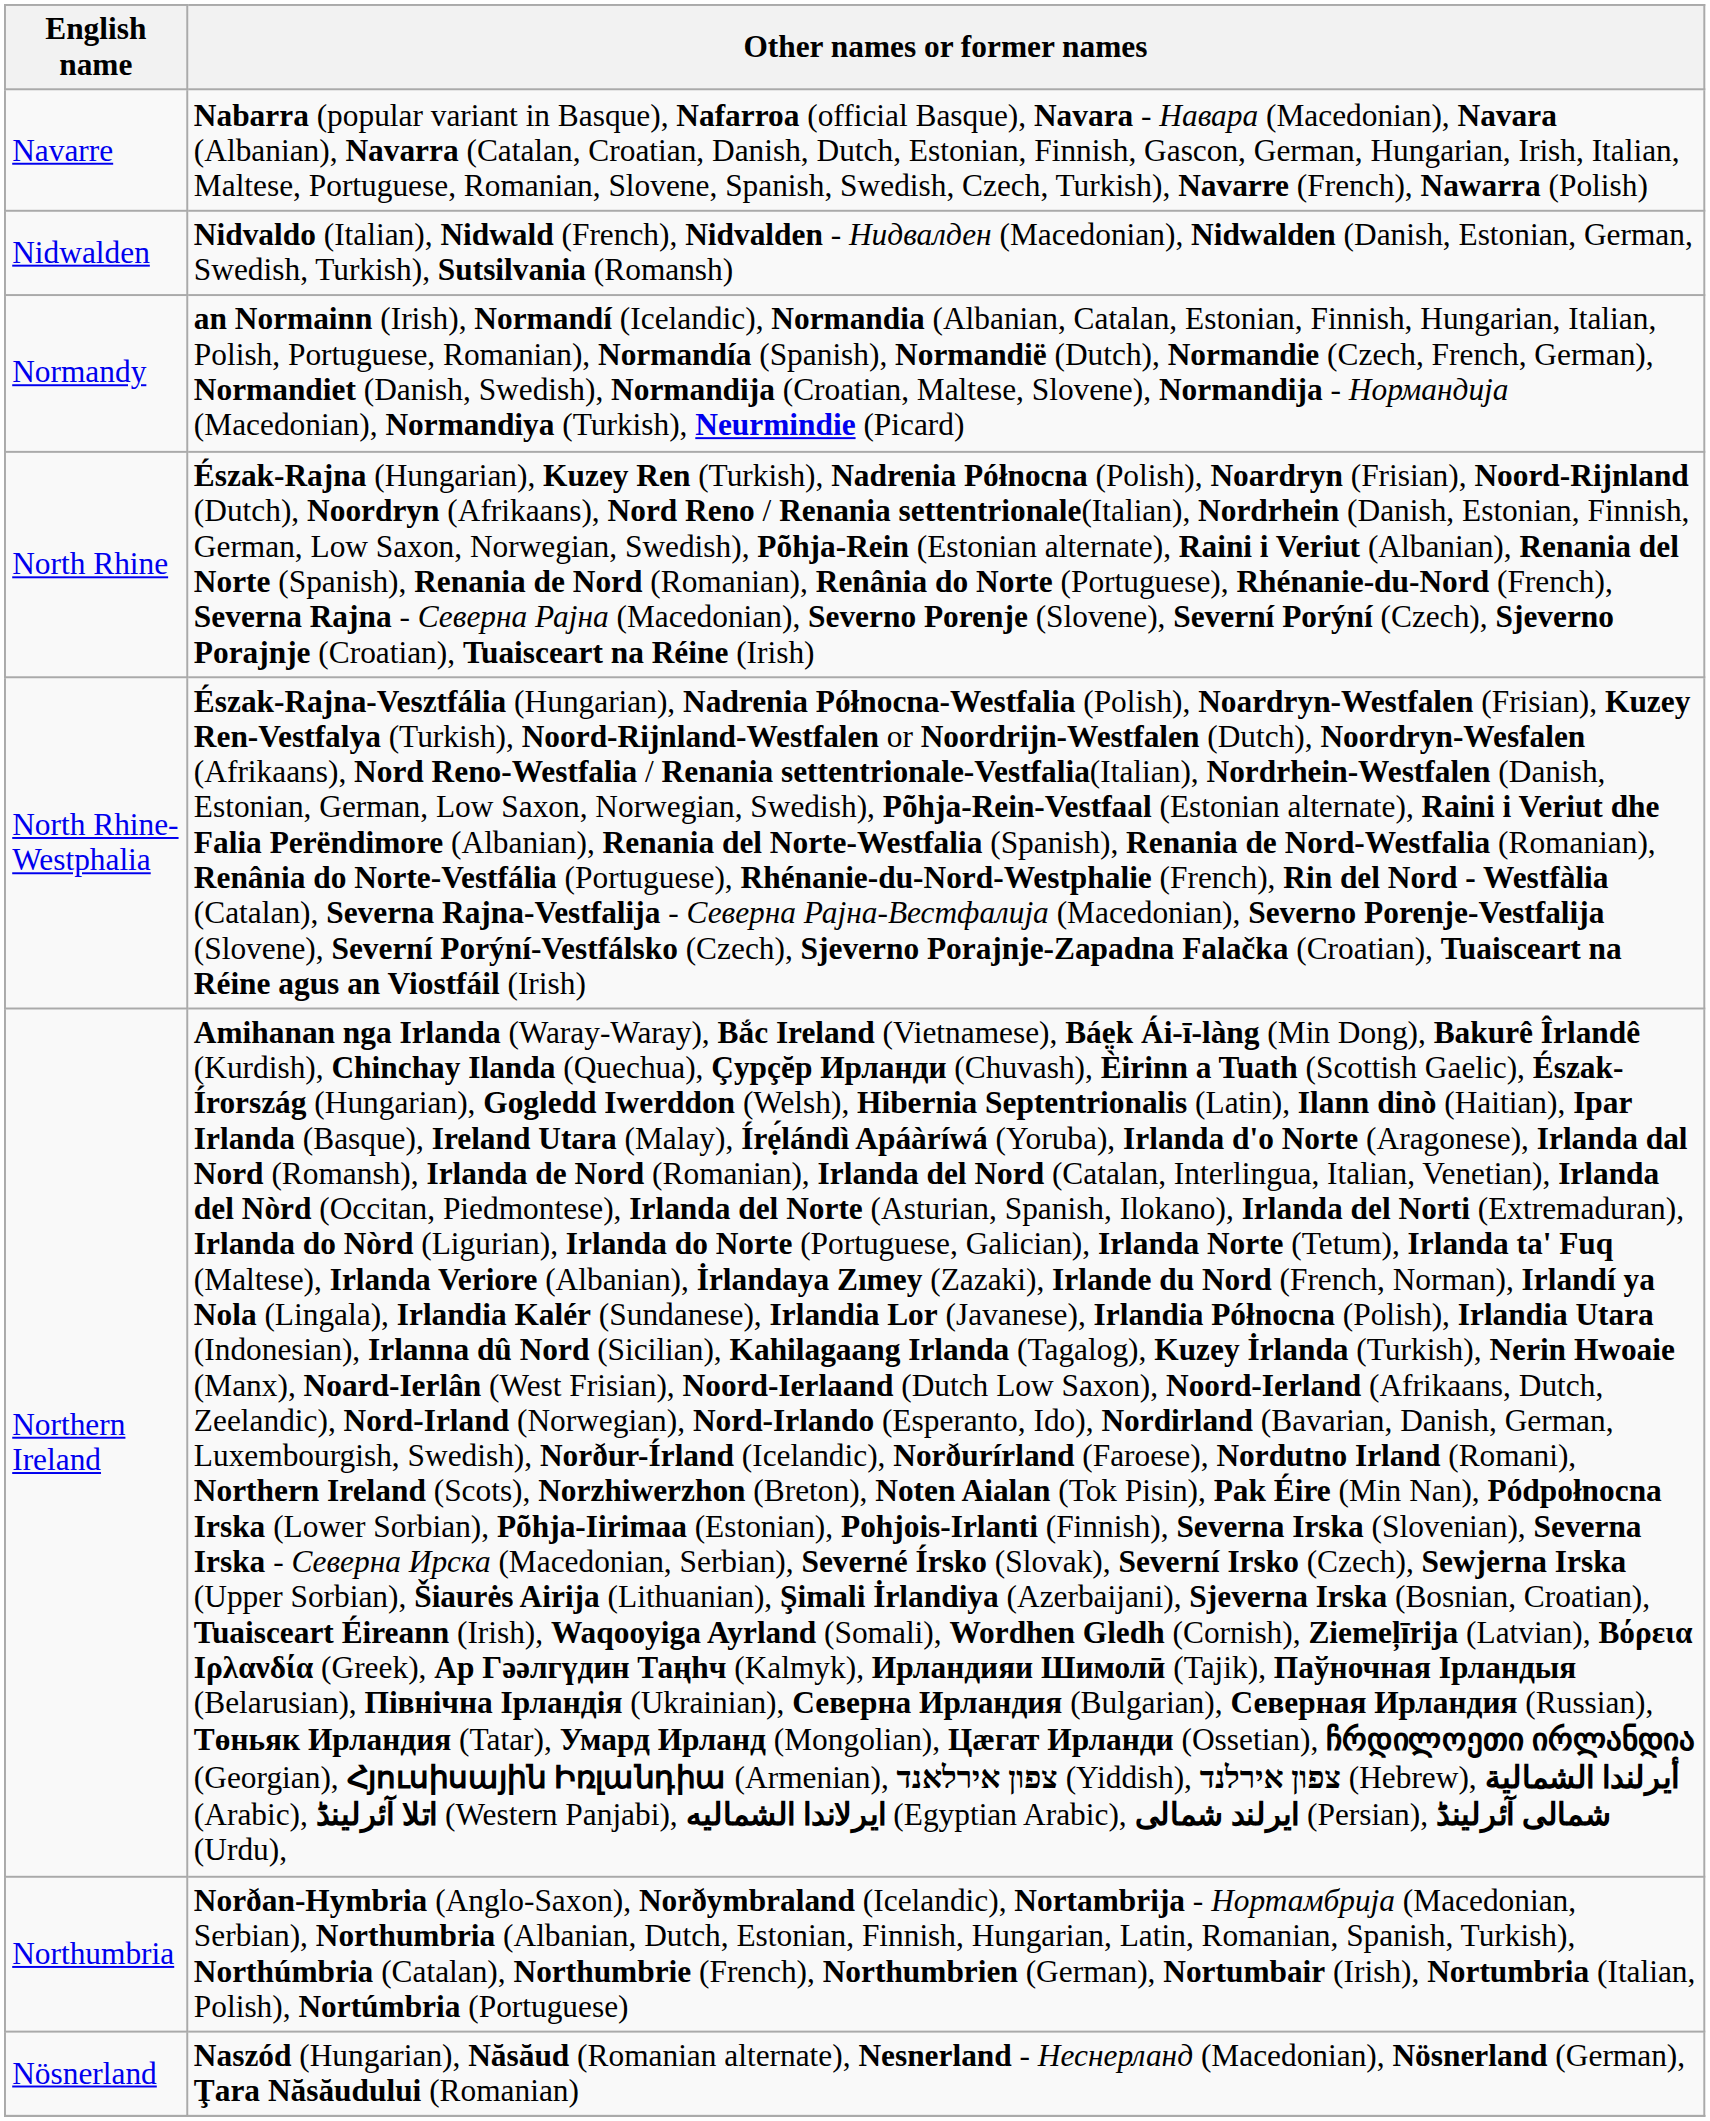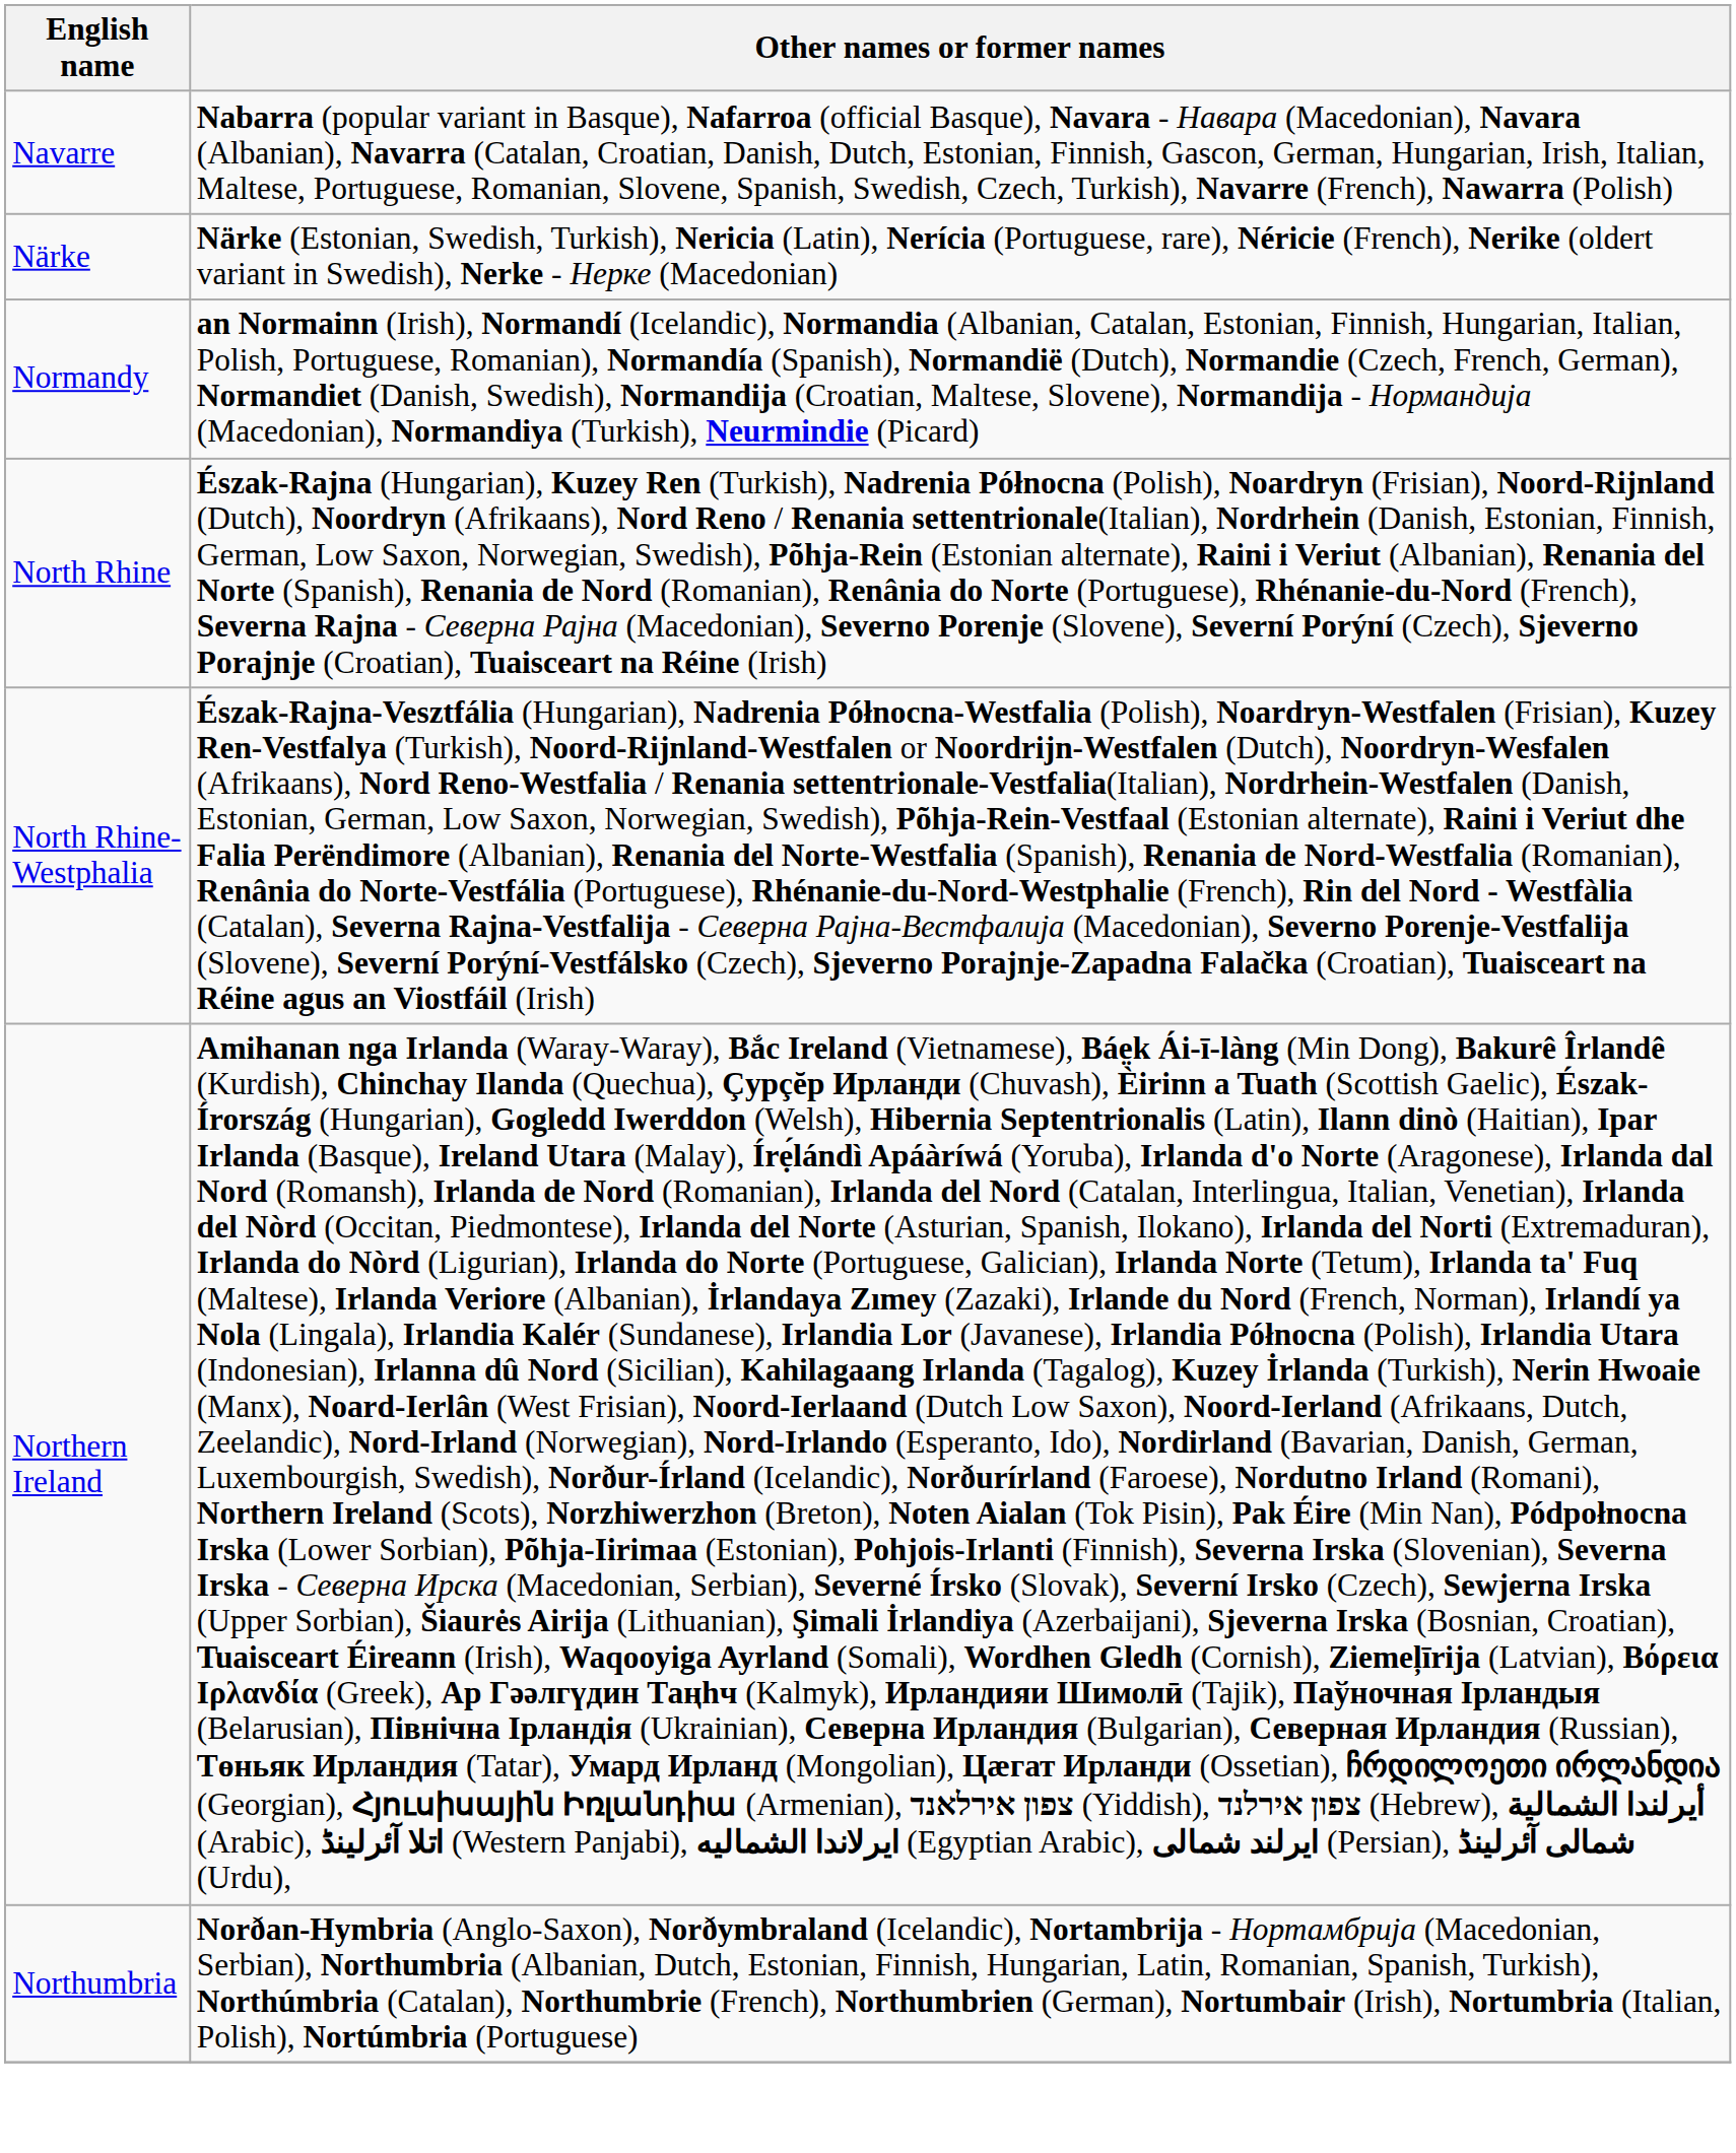+ row: Närke | Närke (Estonian, Swedish, Turkish), Nericia (Latin), Nerícia (Portuguese, rare), Néricie (French), Nerike (oldert variant in Swedish), Nerke - Нерке (Macedonian)
- row: Nidwalden | Nidvaldo (Italian), Nidwald (French), Nidvalden - Нидвалден (Macedonian), Nidwalden (Danish, Estonian, German, Swedish, Turkish), Sutsilvania (Romansh)
- row: Nösnerland | Naszód (Hungarian), Năsăud (Romanian alternate), Nesnerland - Неснерланд (Macedonian), Nösnerland (German), Ţara Năsăudului (Romanian)
